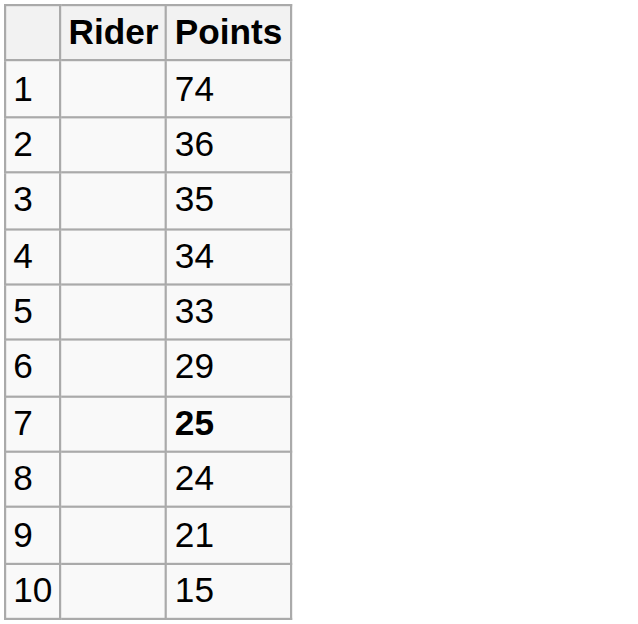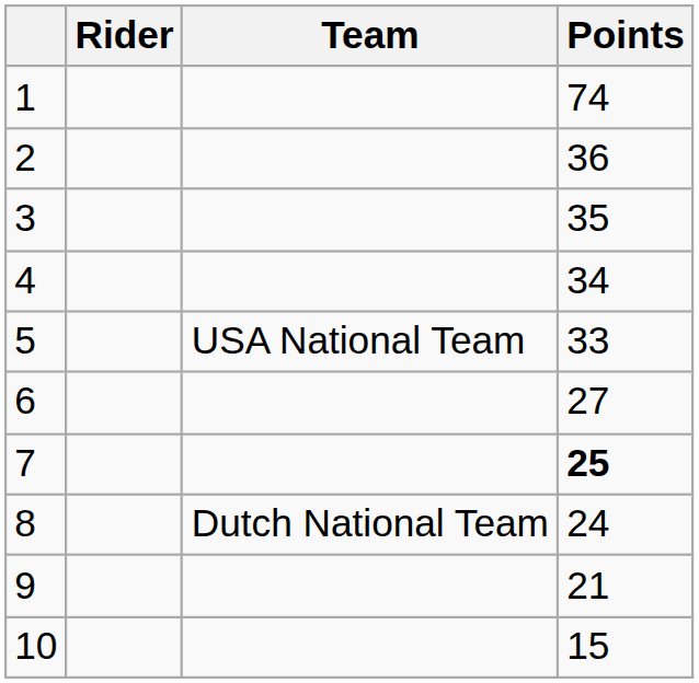+ column: Team | USA National Team | Dutch National Team
6 | Points: 29 -> 27
